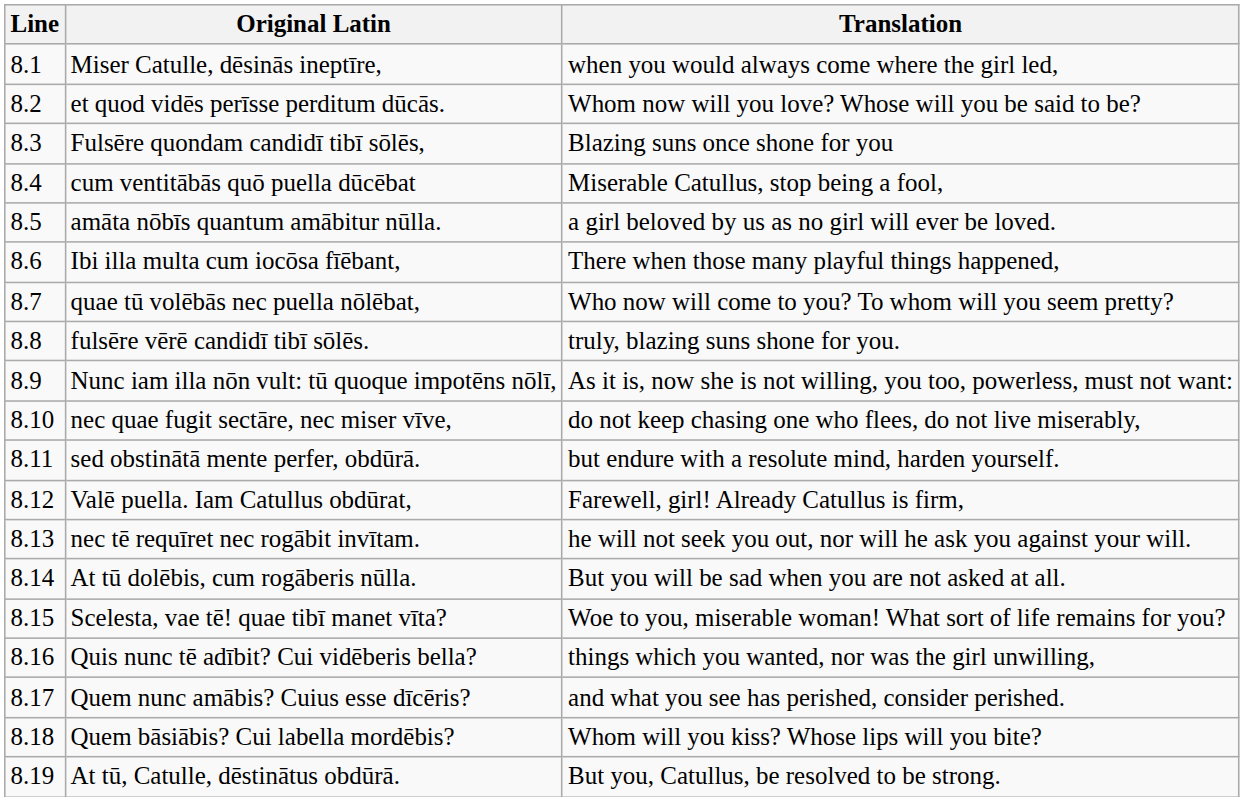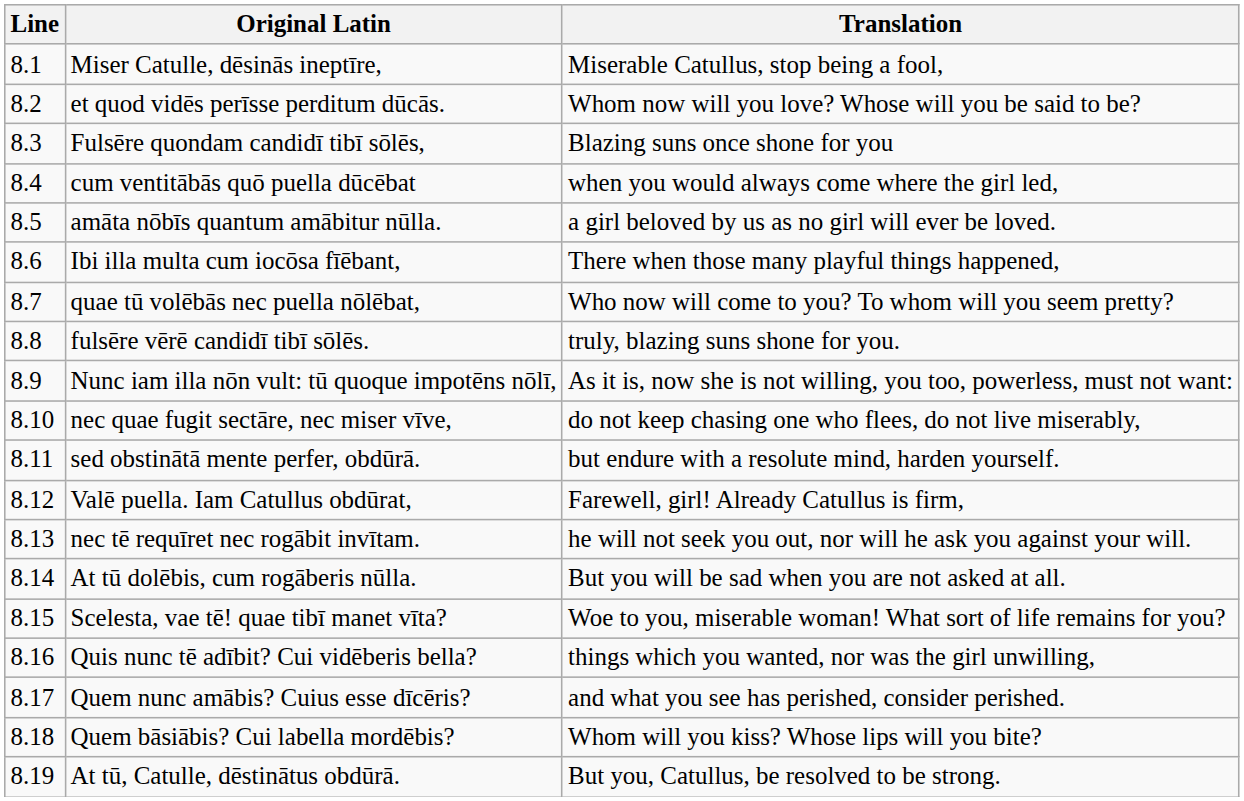Miser Catulle, dēsinās ineptīre, | Translation: when you would always come where the girl led, -> Miserable Catullus, stop being a fool,
cum ventitābās quō puella dūcēbat | Translation: Miserable Catullus, stop being a fool, -> when you would always come where the girl led,
